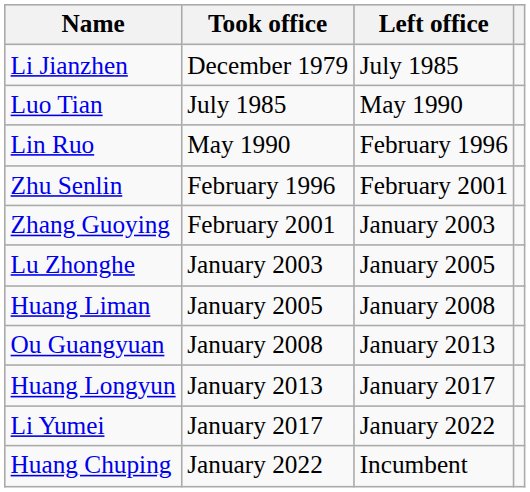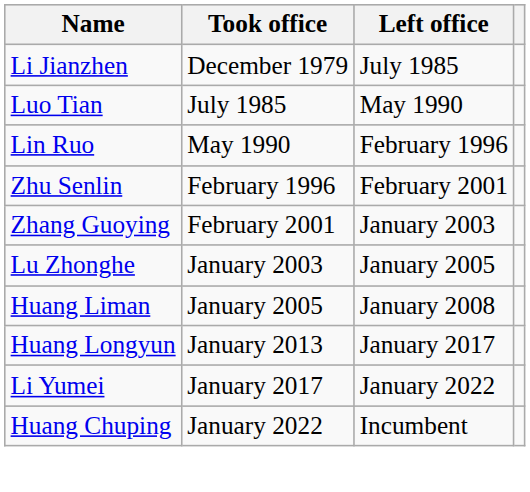- row: Ou Guangyuan | January 2008 | January 2013
